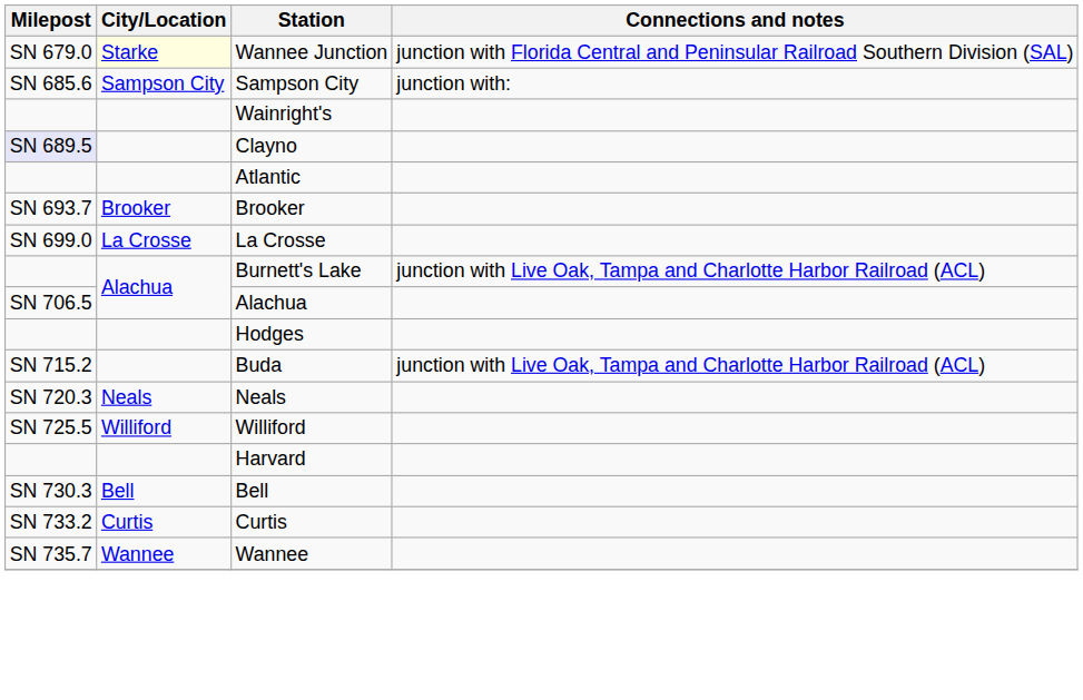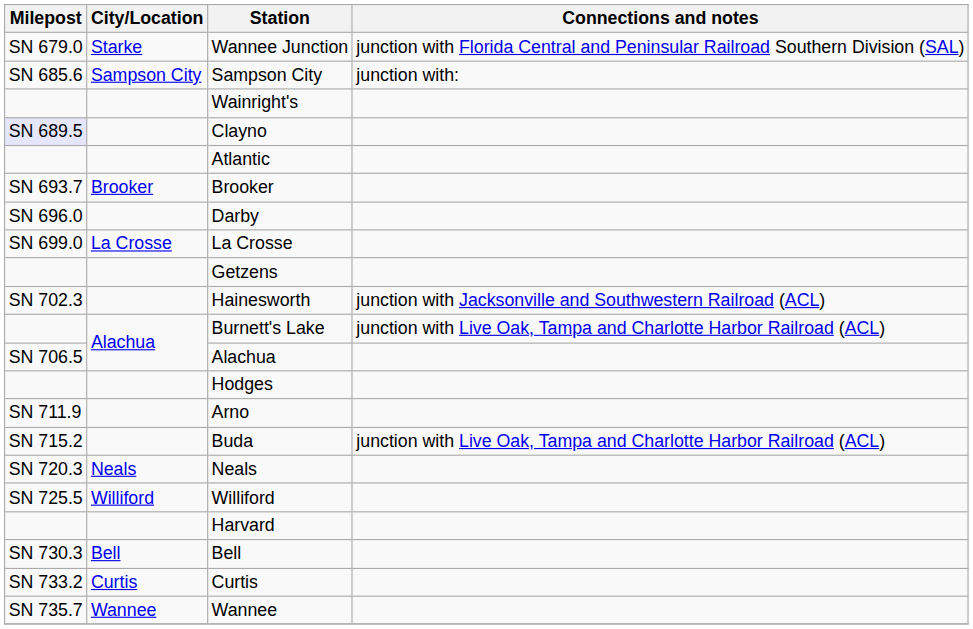Wannee Junction | City/Location: lightyellow background -> no background
+ row: SN 696.0 | Darby
+ row: Getzens
+ row: SN 702.3 | Hainesworth | junction with Jacksonville and Southwestern Railroad (ACL)
+ row: SN 711.9 | Arno
